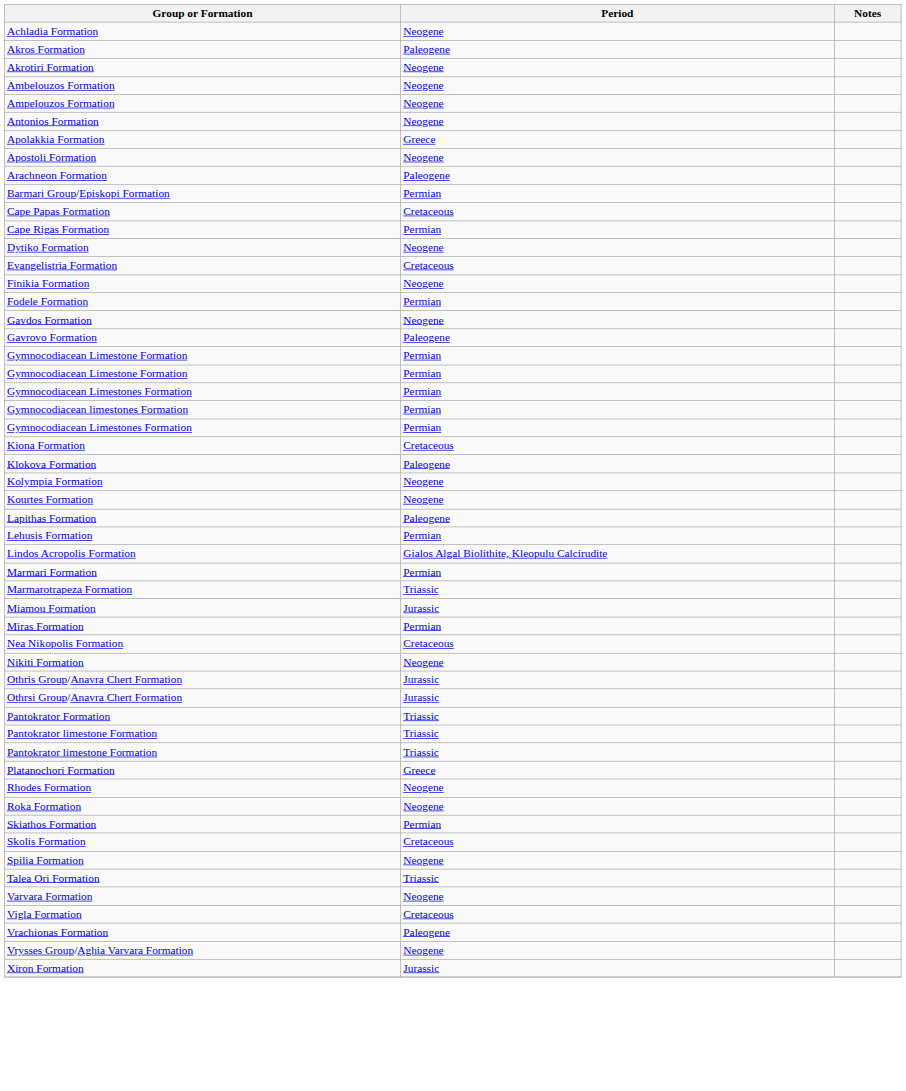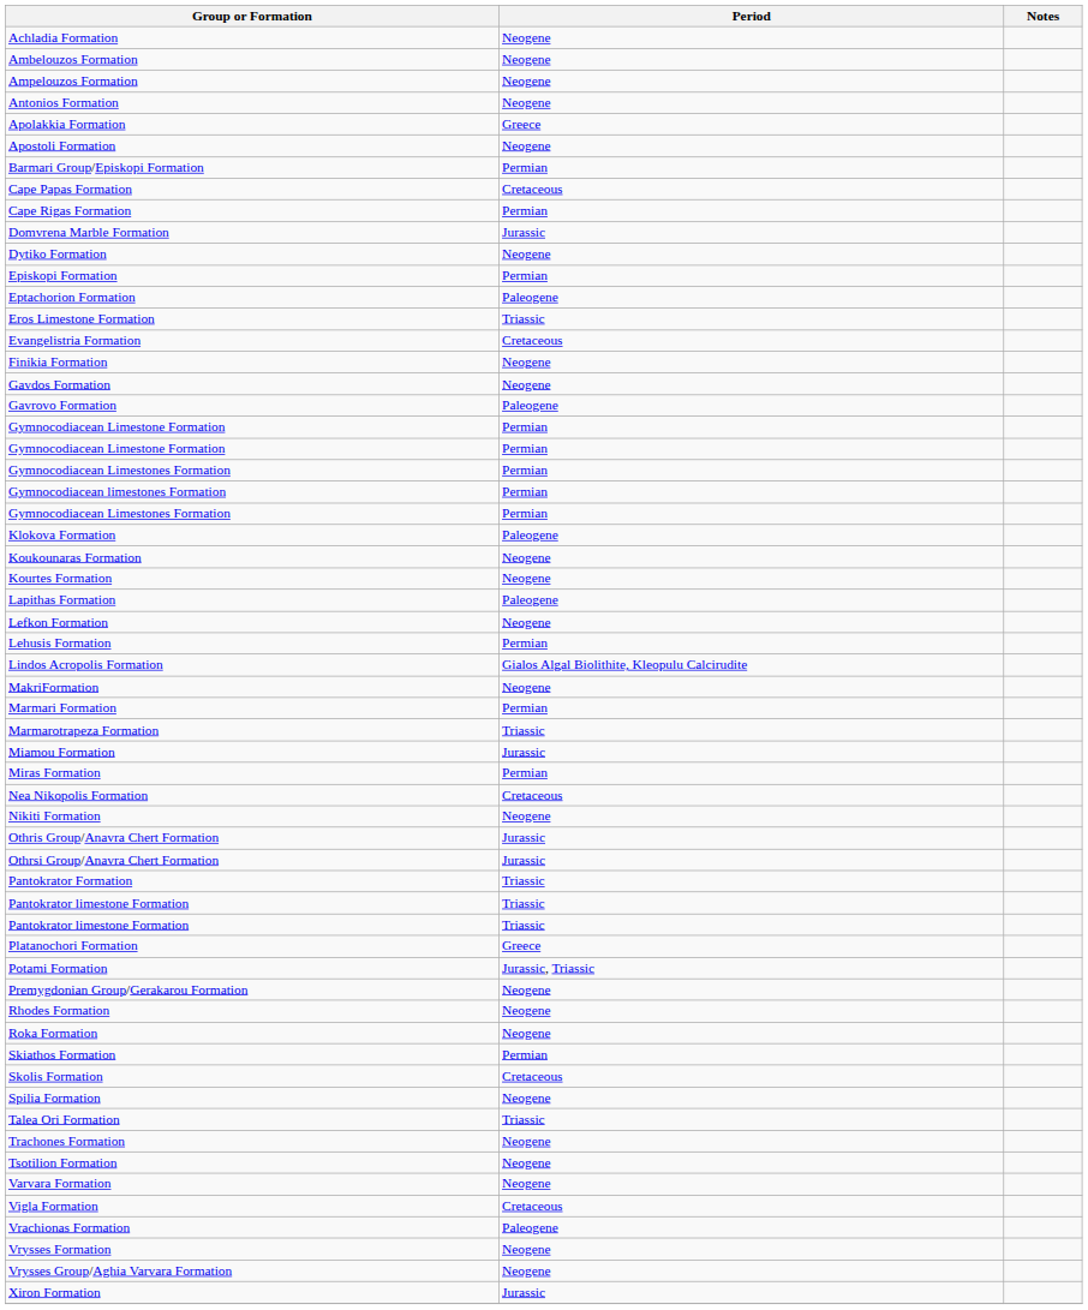- row: Akros Formation | Paleogene
- row: Akrotiri Formation | Neogene
- row: Arachneon Formation | Paleogene
+ row: Domvrena Marble Formation | Jurassic
+ row: Episkopi Formation | Permian
+ row: Eptachorion Formation | Paleogene
+ row: Eros Limestone Formation | Triassic
- row: Fodele Formation | Permian
- row: Kiona Formation | Cretaceous
- row: Kolympia Formation | Neogene
+ row: Koukounaras Formation | Neogene
+ row: Lefkon Formation | Neogene
+ row: MakriFormation | Neogene
+ row: Potami Formation | Jurassic, Triassic
+ row: Premygdonian Group/Gerakarou Formation | Neogene
+ row: Trachones Formation | Neogene
+ row: Tsotilion Formation | Neogene
+ row: Vrysses Formation | Neogene
